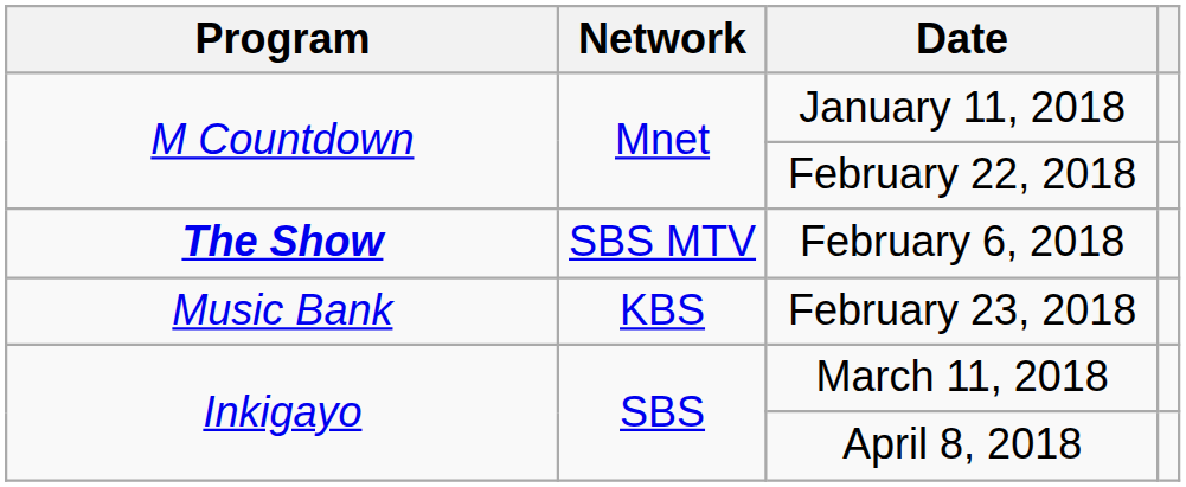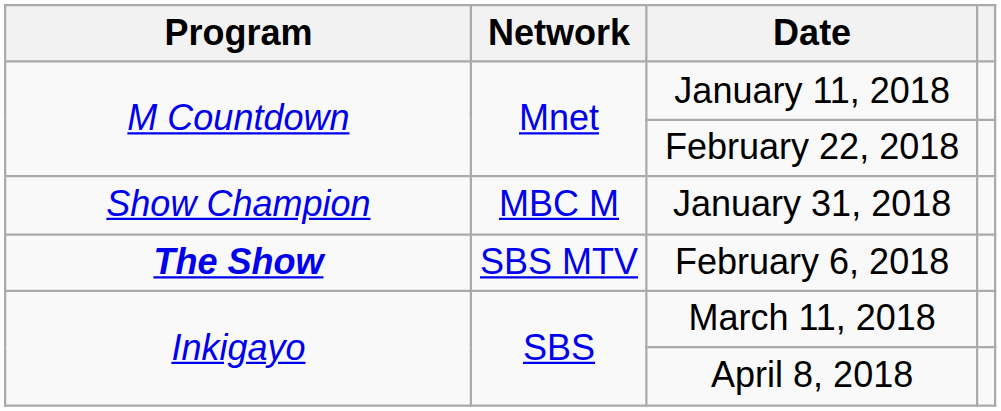+ row: Show Champion | MBC M | January 31, 2018
- row: Music Bank | KBS | February 23, 2018
